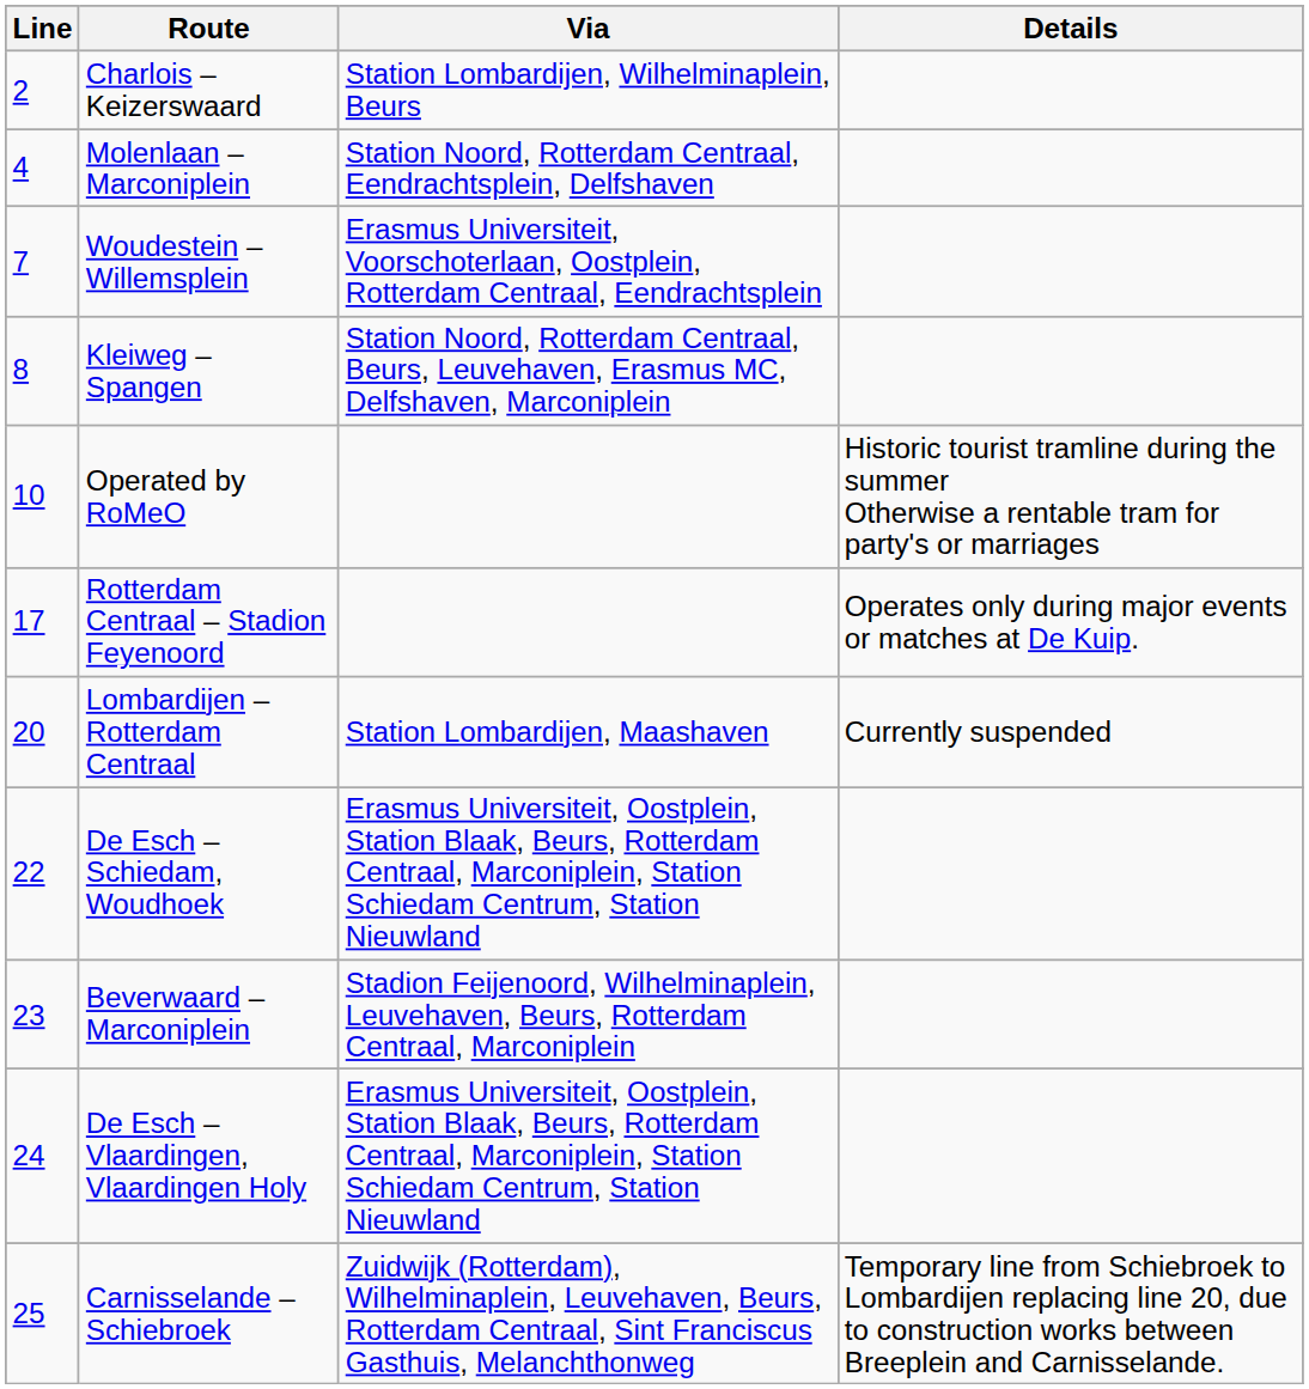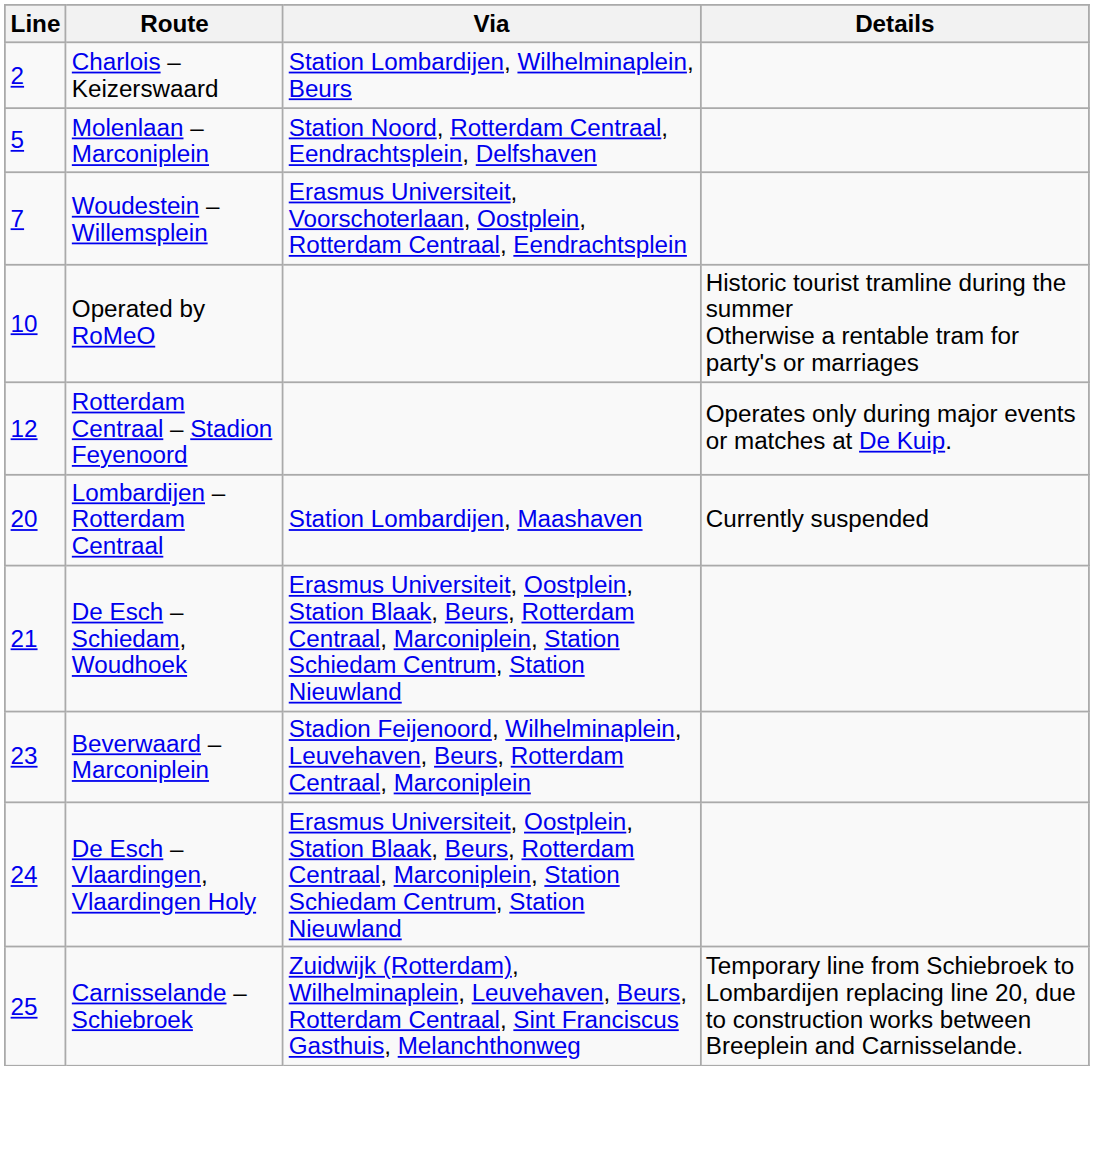Molenlaan – Marconiplein | Line: 4 -> 5
- row: 8 | Kleiweg – Spangen | Station Noord, Rotterdam Centraal, Beurs, Leuvehaven, Erasmus MC, Delfshaven, Marconiplein
Rotterdam Centraal – Stadion Feyenoord | Line: 17 -> 12
De Esch – Schiedam, Woudhoek | Line: 22 -> 21
